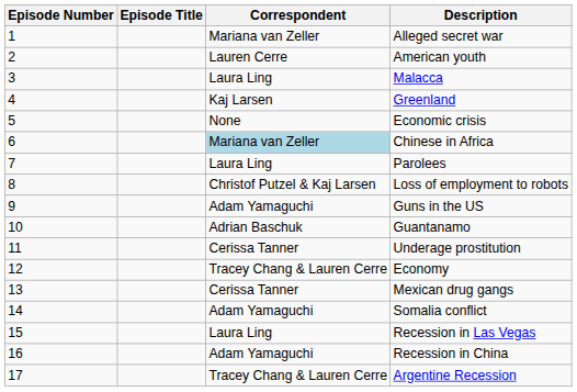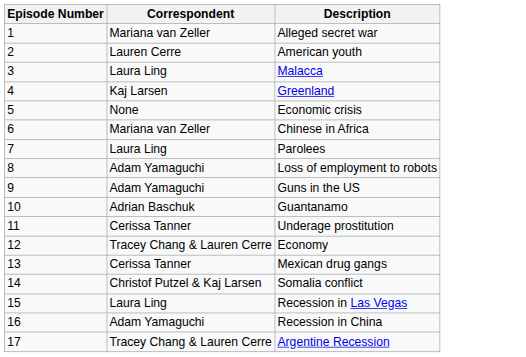- column: Episode Title
Chinese in Africa | Correspondent: lightblue background -> no background
Loss of employment to robots | Correspondent: Christof Putzel & Kaj Larsen -> Adam Yamaguchi
Somalia conflict | Correspondent: Adam Yamaguchi -> Christof Putzel & Kaj Larsen
